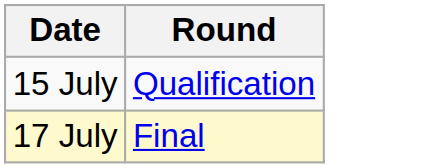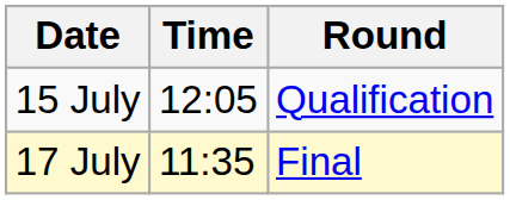+ column: Time | 12:05 | 11:35
